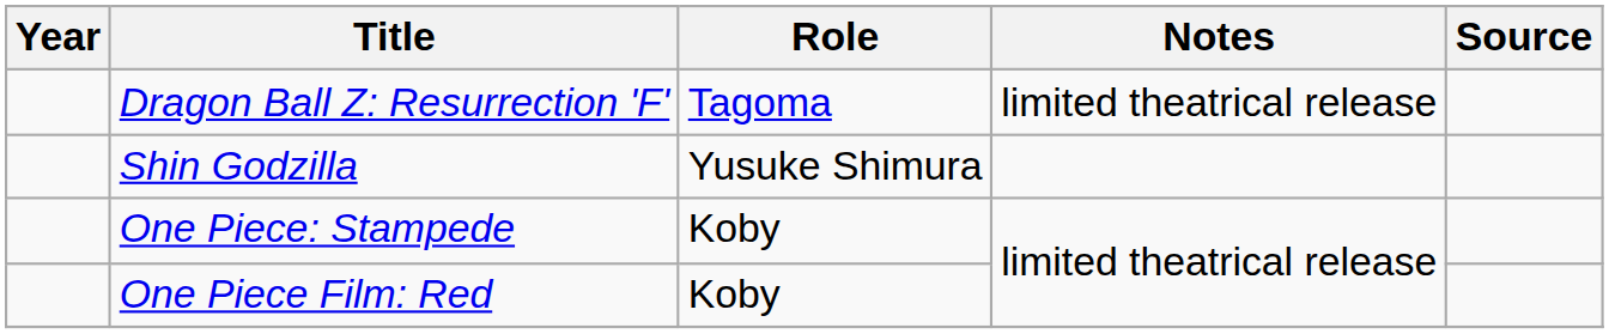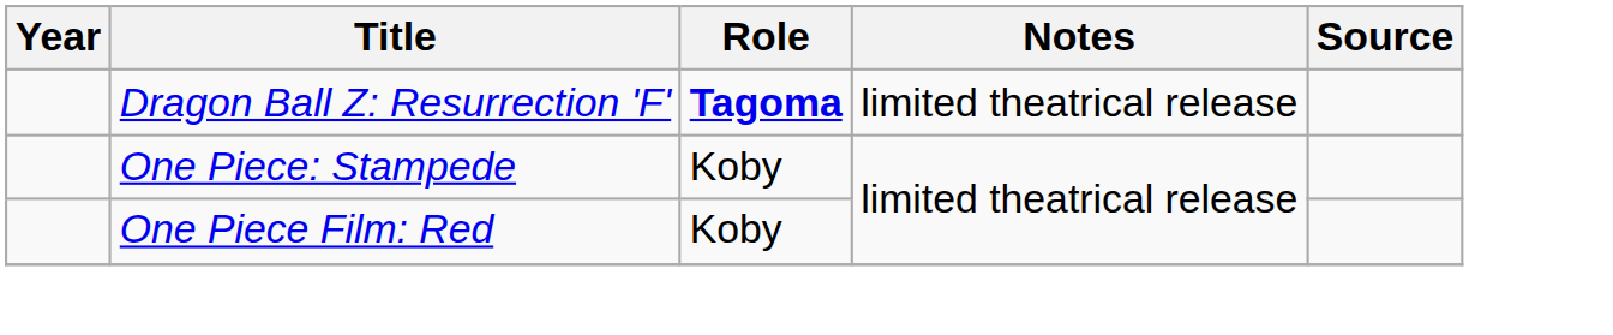Dragon Ball Z: Resurrection 'F' | Role: normal -> bold
- row: Shin Godzilla | Yusuke Shimura
